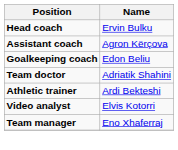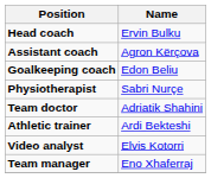+ row: Physiotherapist | Sabri Nurçe
